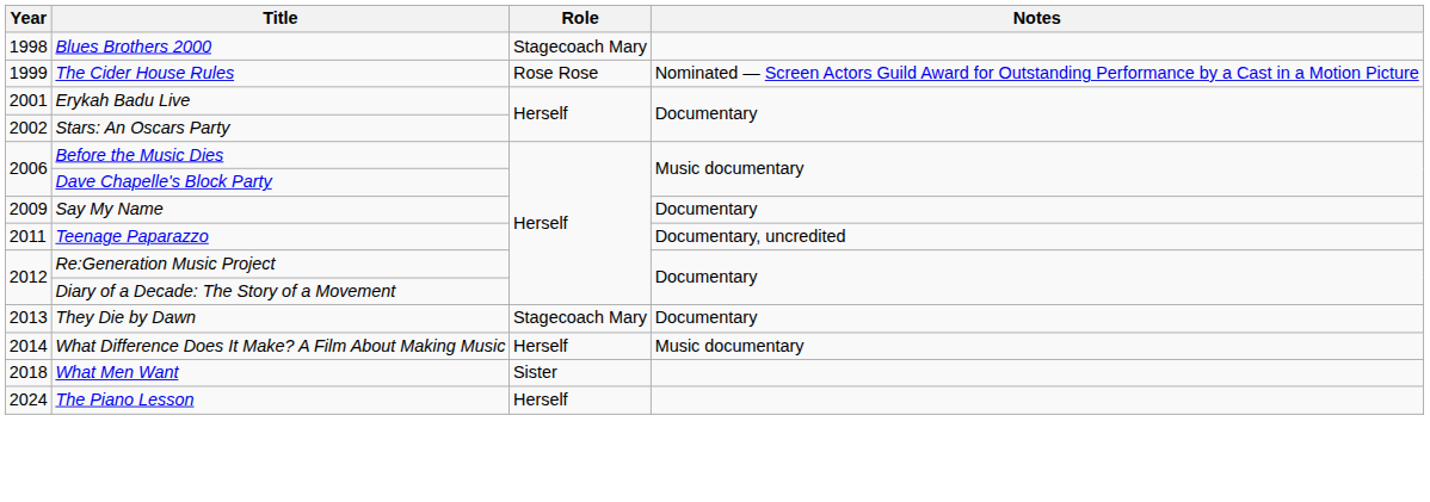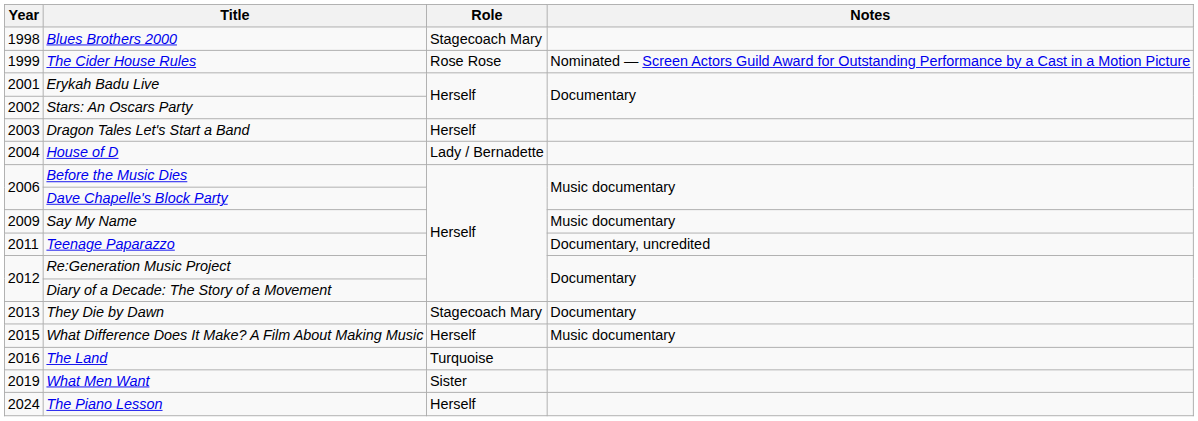+ row: 2003 | Dragon Tales Let's Start a Band | Herself
+ row: 2004 | House of D | Lady / Bernadette
Say My Name | Notes: Documentary -> Music documentary
What Difference Does It Make? A Film About Making Music | Year: 2014 -> 2015
+ row: 2016 | The Land | Turquoise
What Men Want | Year: 2018 -> 2019
